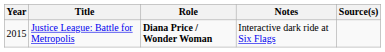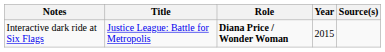columns swapped: Year <-> Notes
